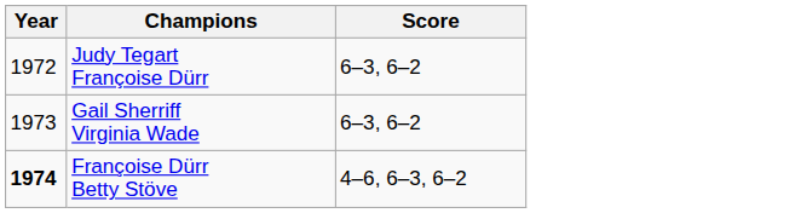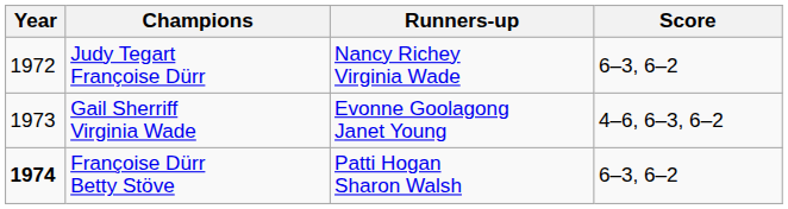+ column: Runners-up | Nancy Richey Virginia Wade | Evonne Goolagong Janet Young | Patti Hogan Sharon Walsh
Gail Sherriff Virginia Wade | Score: 6–3, 6–2 -> 4–6, 6–3, 6–2
Françoise Dürr Betty Stöve | Score: 4–6, 6–3, 6–2 -> 6–3, 6–2
